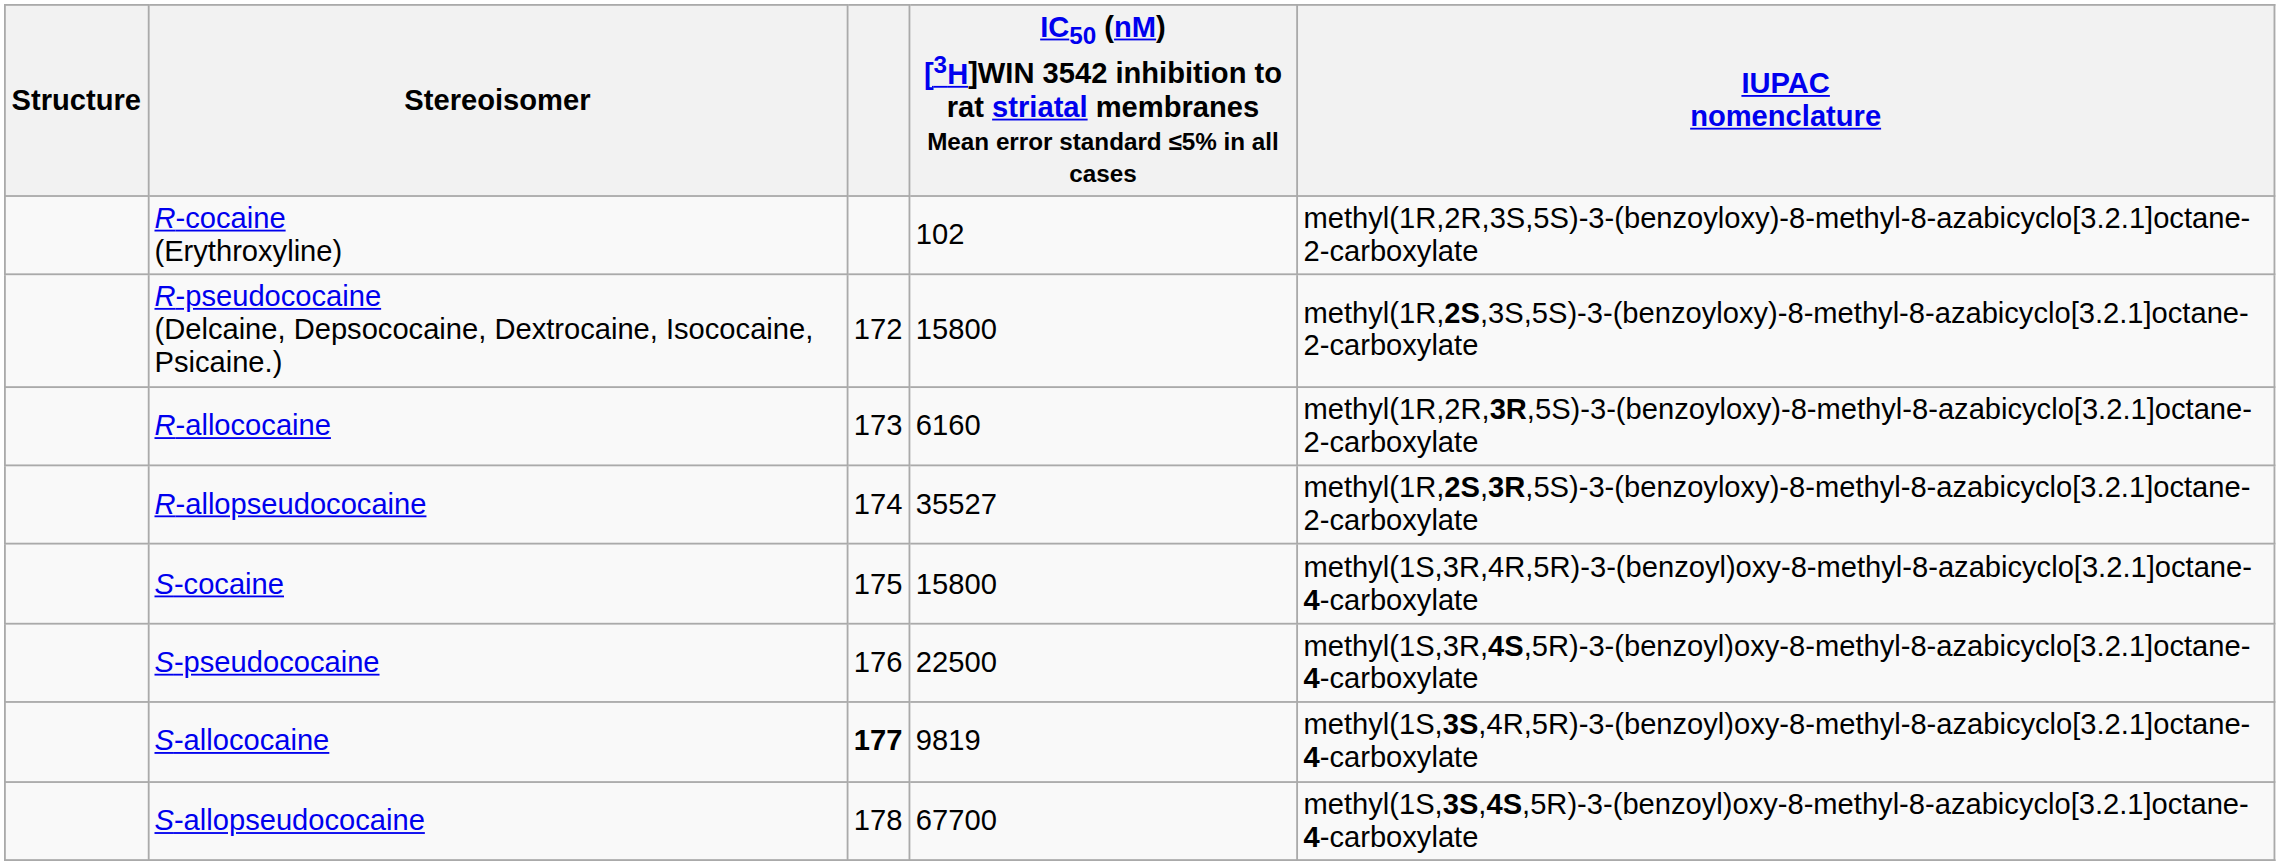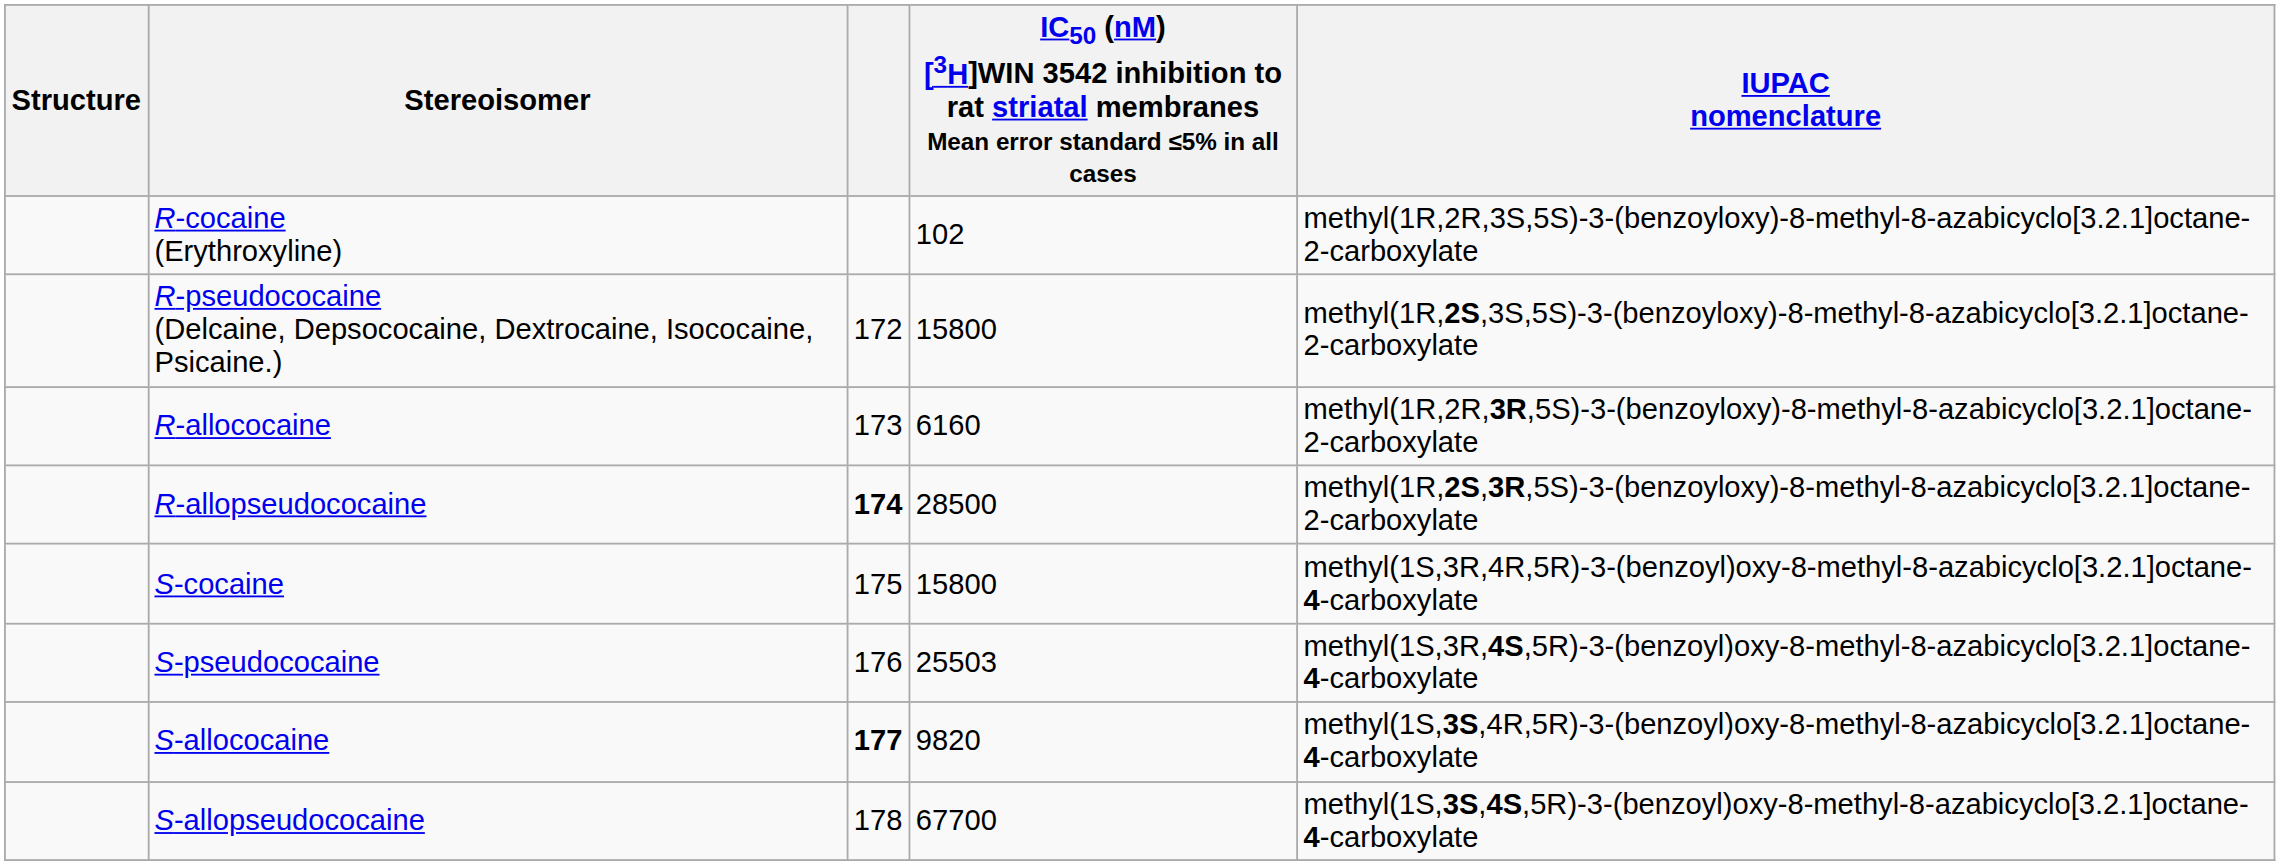R-allopseudococaine | column 3: normal -> bold
R-allopseudococaine | column 4: 35527 -> 28500
S-pseudococaine | column 4: 22500 -> 25503
S-allococaine | column 4: 9819 -> 9820
